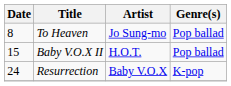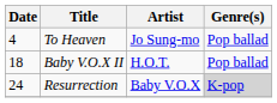To Heaven | Date: 8 -> 4
Baby V.O.X II | Date: 15 -> 18
Resurrection | Genre(s): no background -> lightgrey background
